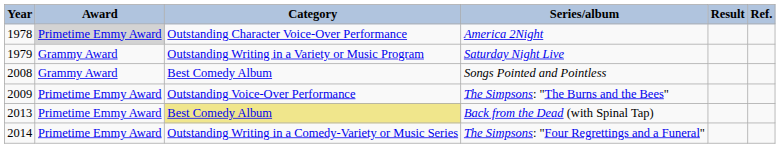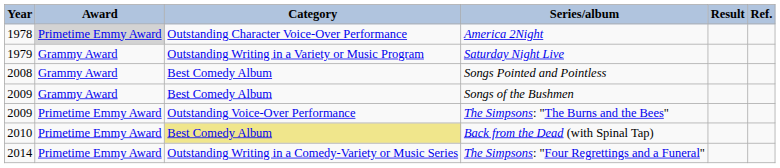+ row: 2009 | Grammy Award | Best Comedy Album | Songs of the Bushmen
Back from the Dead (with Spinal Tap) | Year: 2013 -> 2010
